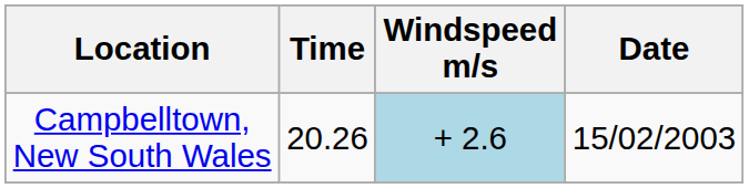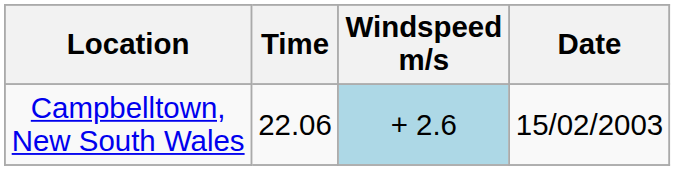Campbelltown, New South Wales | Time: 20.26 -> 22.06
